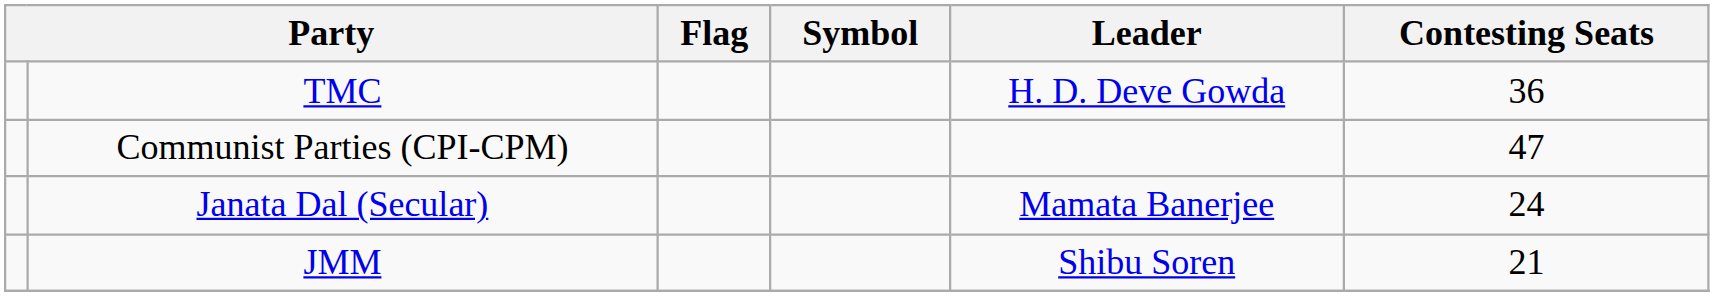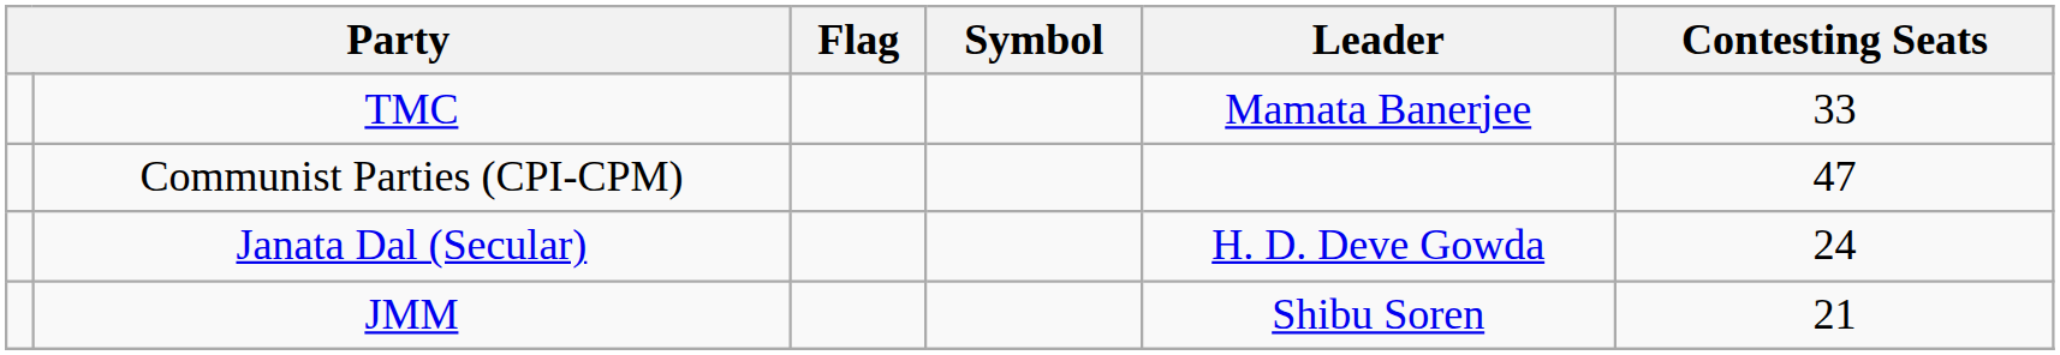TMC | Leader: H. D. Deve Gowda -> Mamata Banerjee
TMC | Contesting Seats: 36 -> 33
Janata Dal (Secular) | Leader: Mamata Banerjee -> H. D. Deve Gowda
